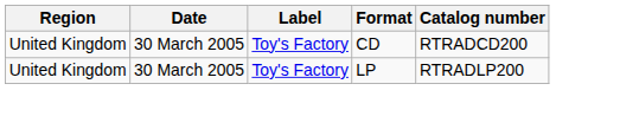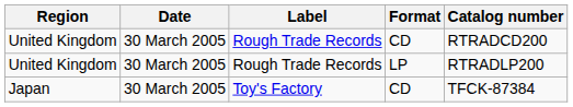United Kingdom / CD | Label: Toy's Factory -> Rough Trade Records
United Kingdom / LP | Label: Toy's Factory -> Rough Trade Records
+ row: Japan | 30 March 2005 | Toy's Factory | CD | TFCK-87384
